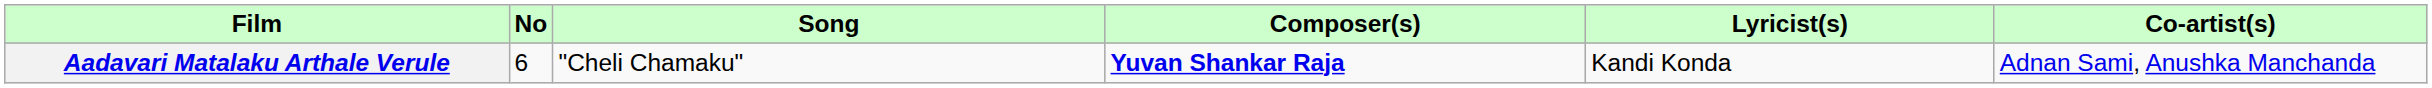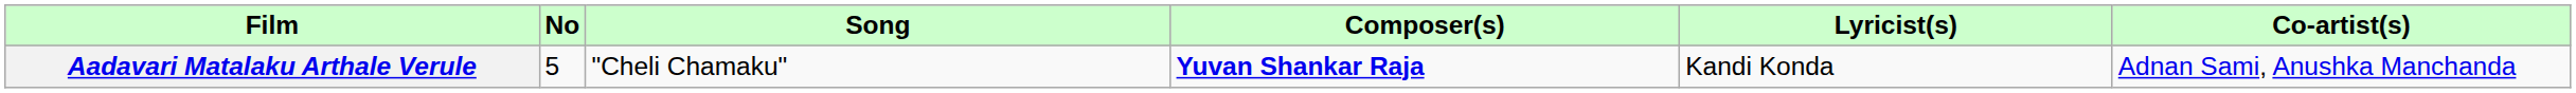Aadavari Matalaku Arthale Verule | No: 6 -> 5
